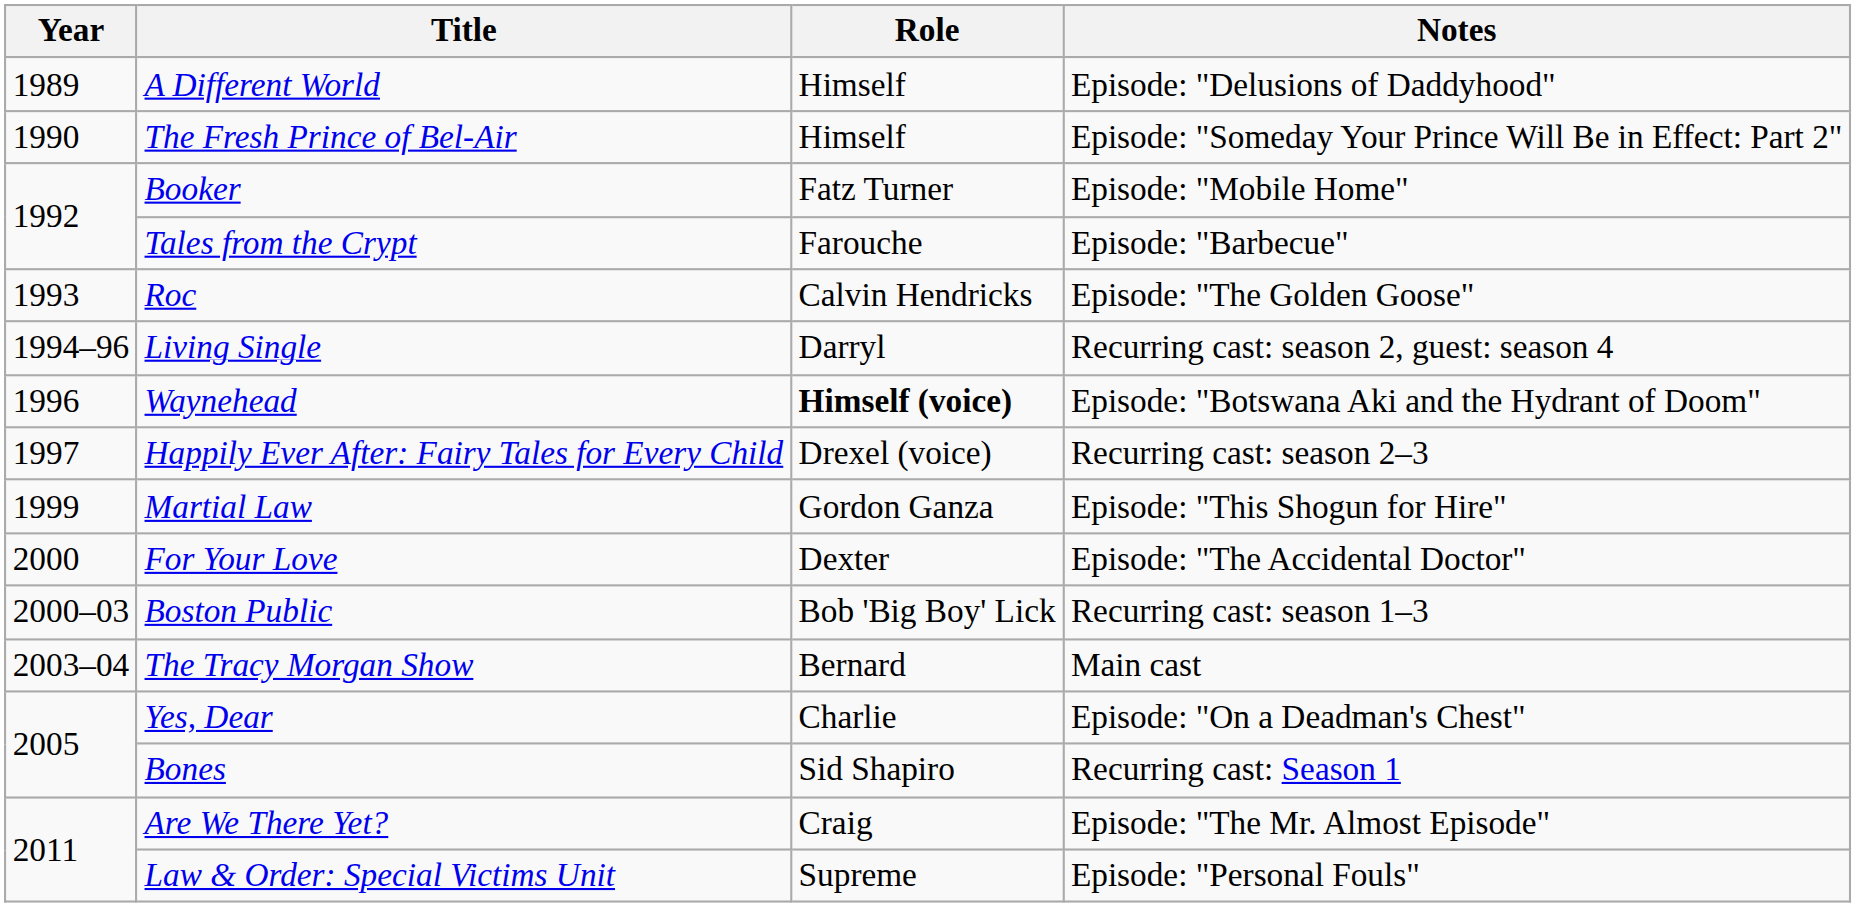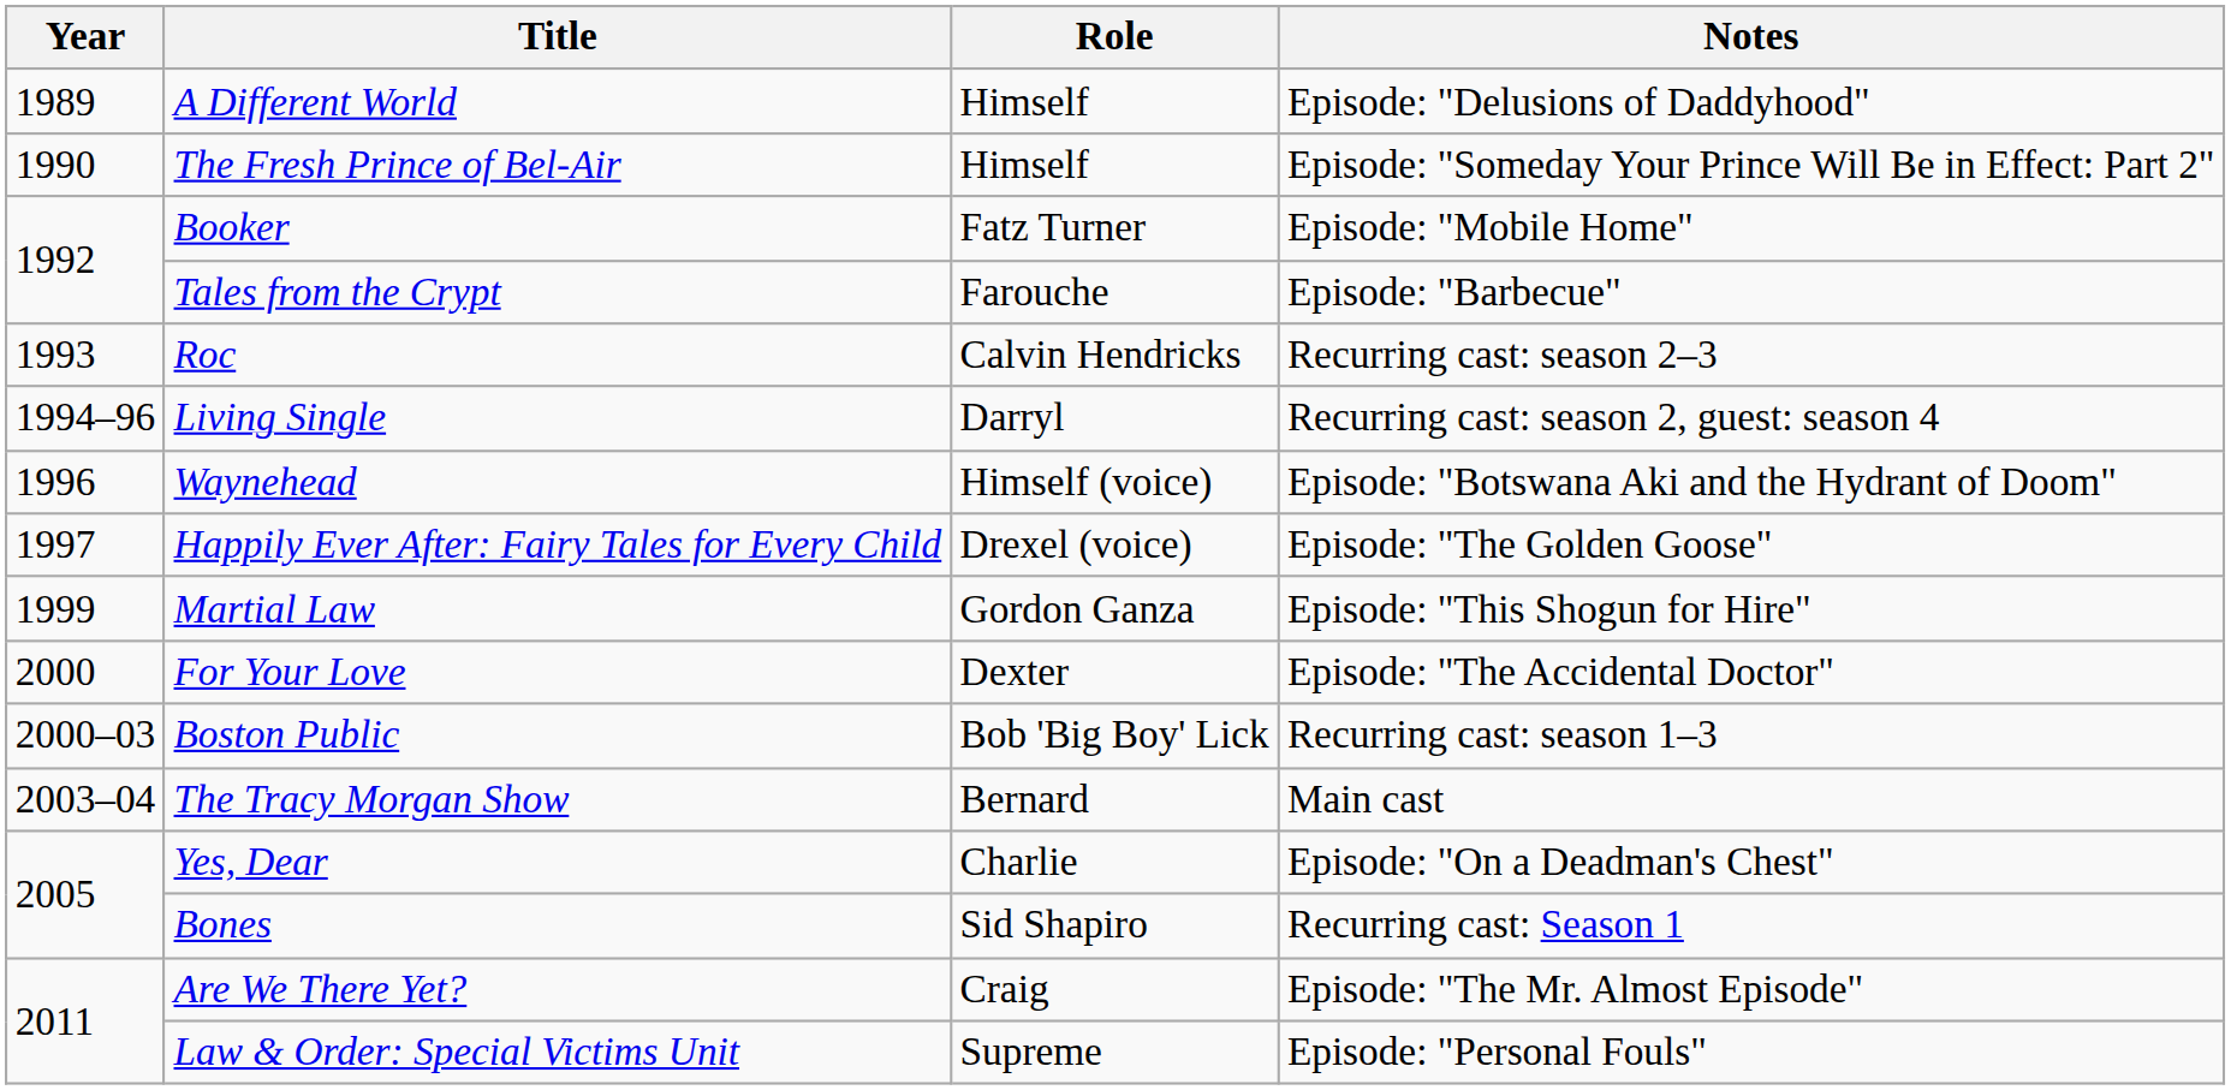Roc | Notes: Episode: "The Golden Goose" -> Recurring cast: season 2–3
Waynehead | Role: bold -> normal
Happily Ever After: Fairy Tales for Every Child | Notes: Recurring cast: season 2–3 -> Episode: "The Golden Goose"
